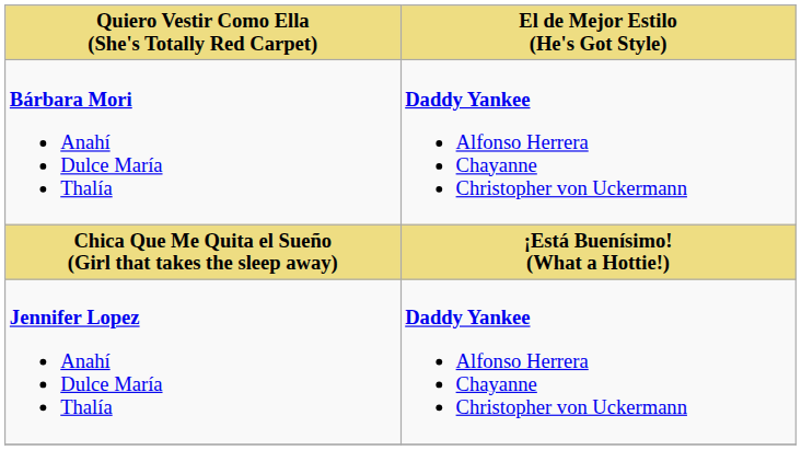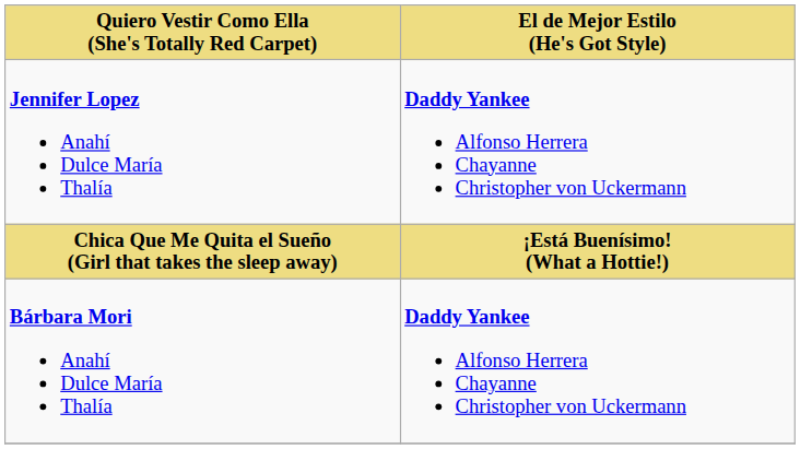rows swapped: Jennifer Lopez Anahí Dulce María Thalía <-> Bárbara Mori Anahí Dulce María Thalía
